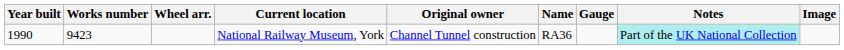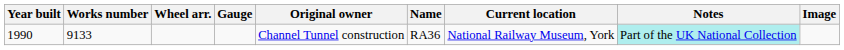columns swapped: Gauge <-> Current location
1990 | Works number: 9423 -> 9133
